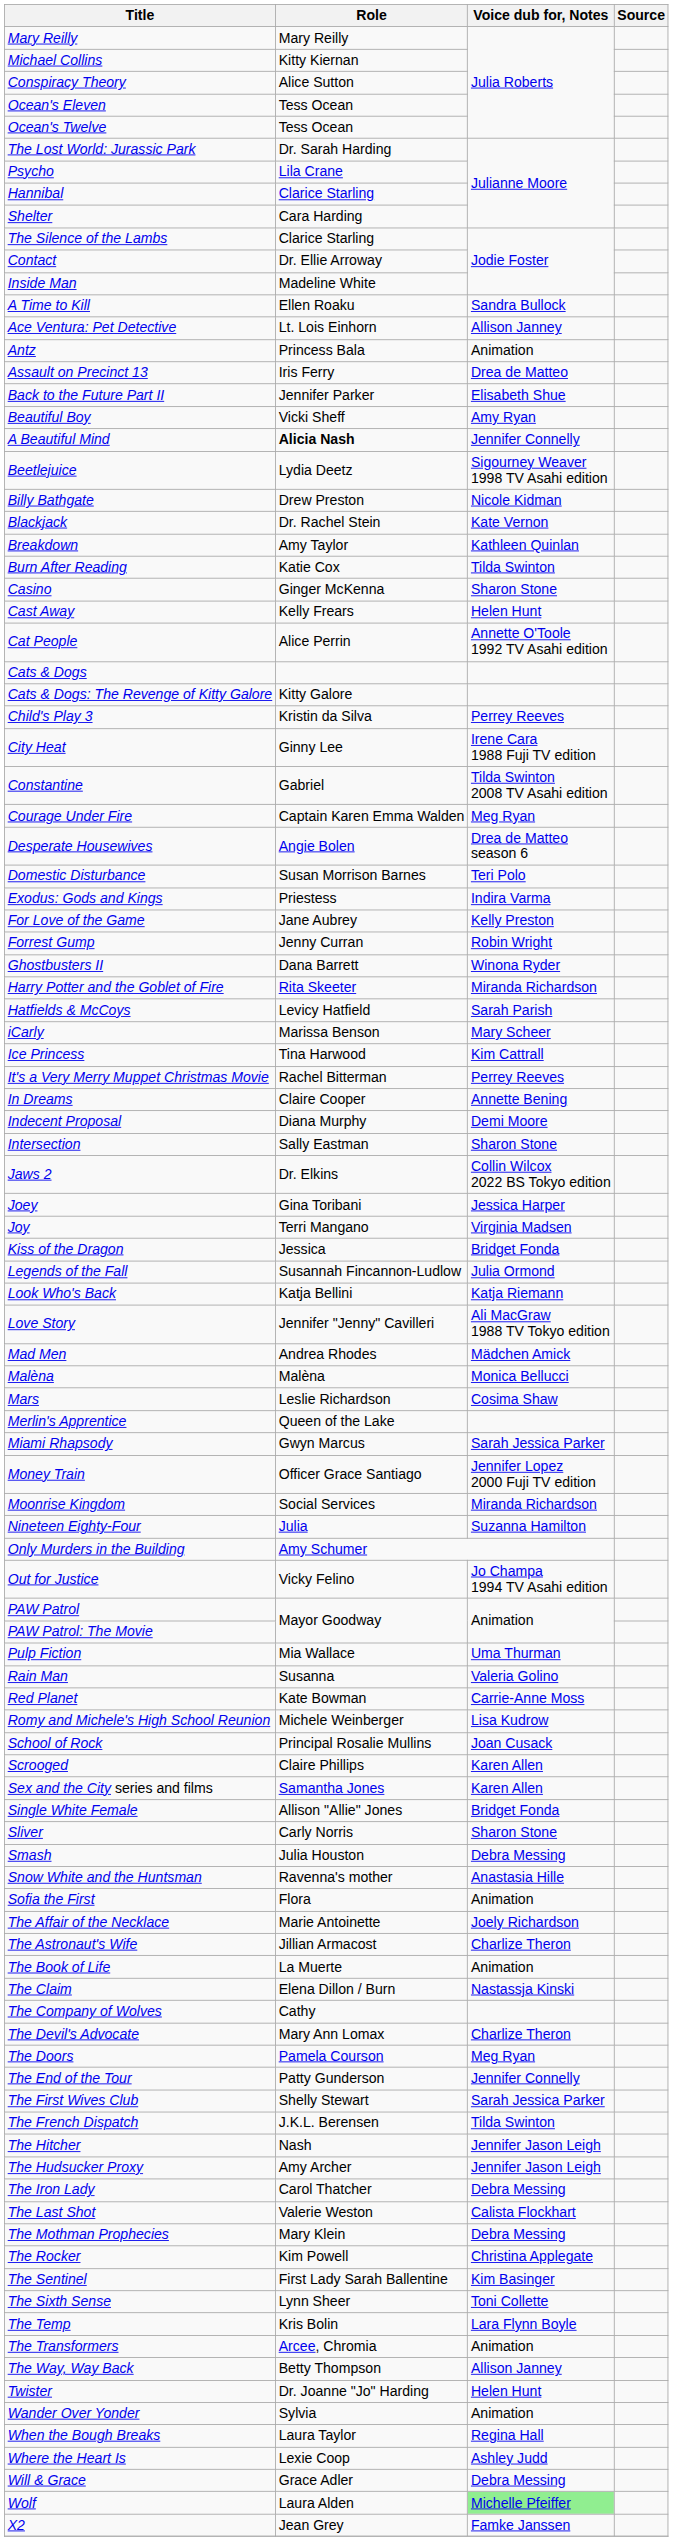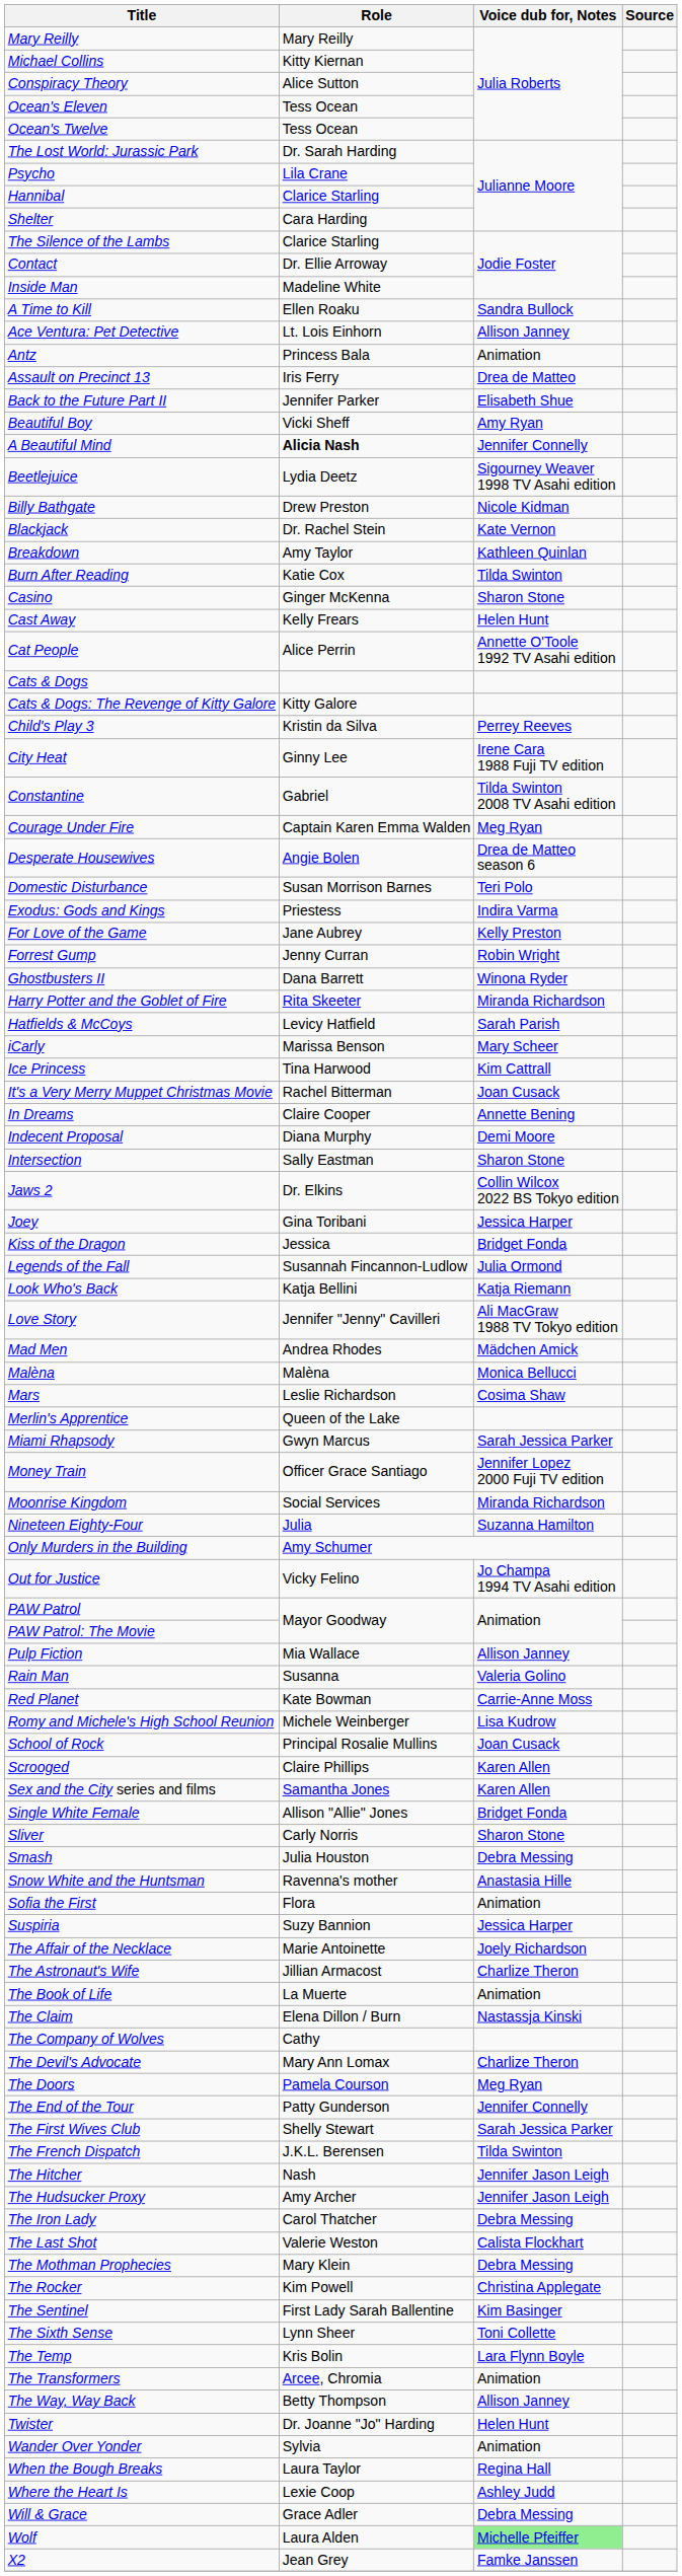It's a Very Merry Muppet Christmas Movie | Voice dub for, Notes: Perrey Reeves -> Joan Cusack
- row: Joy | Terri Mangano | Virginia Madsen
Pulp Fiction | Voice dub for, Notes: Uma Thurman -> Allison Janney
+ row: Suspiria | Suzy Bannion | Jessica Harper
